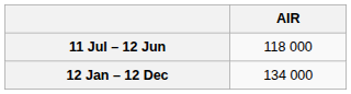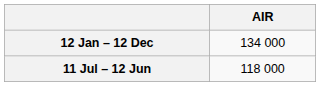rows swapped: 12 Jan – 12 Dec <-> 11 Jul – 12 Jun
